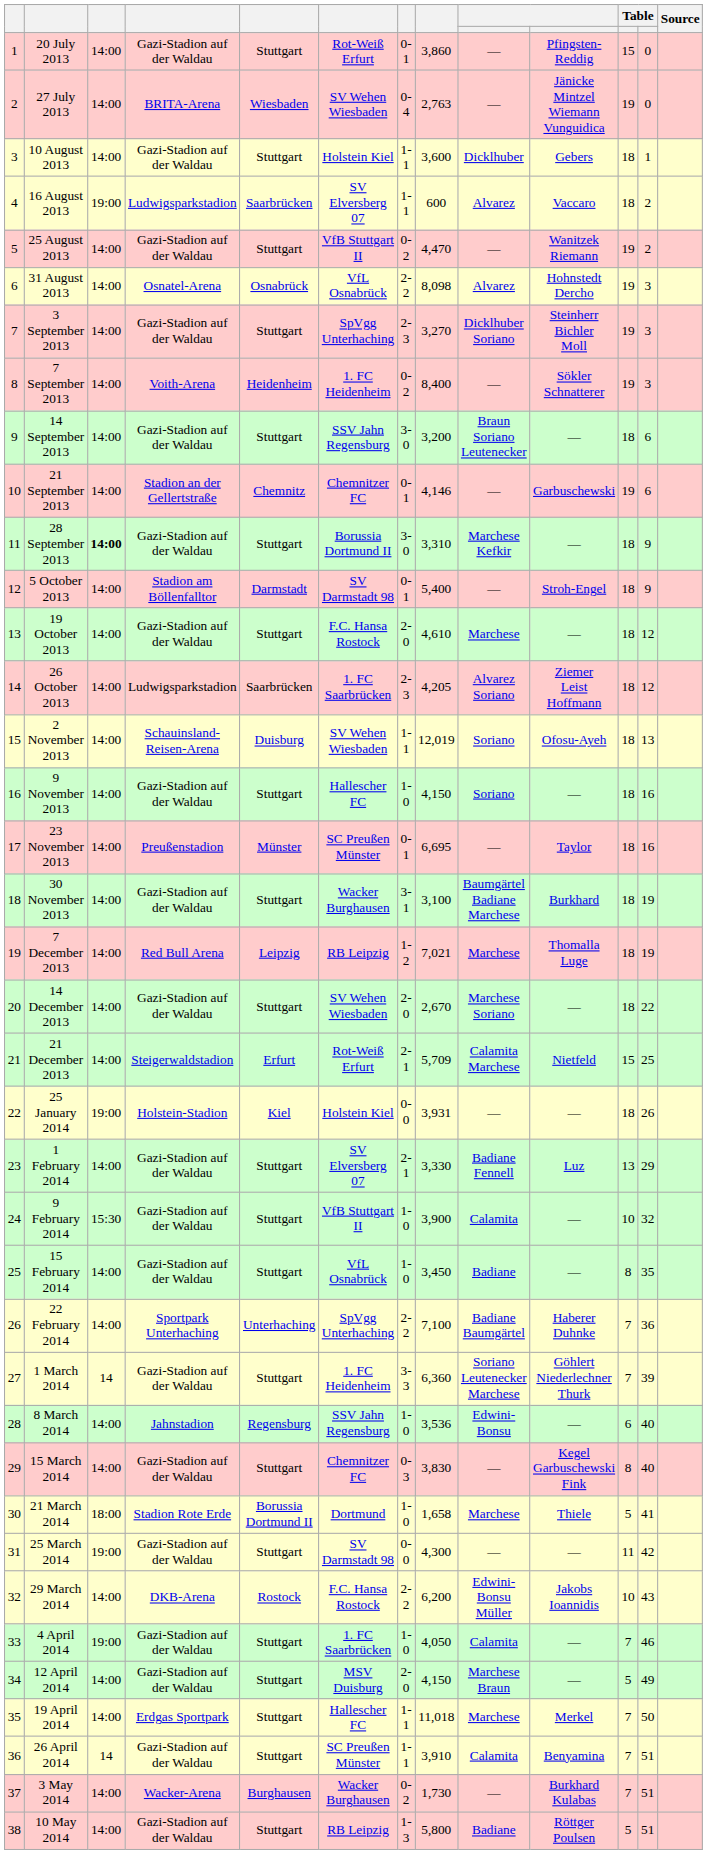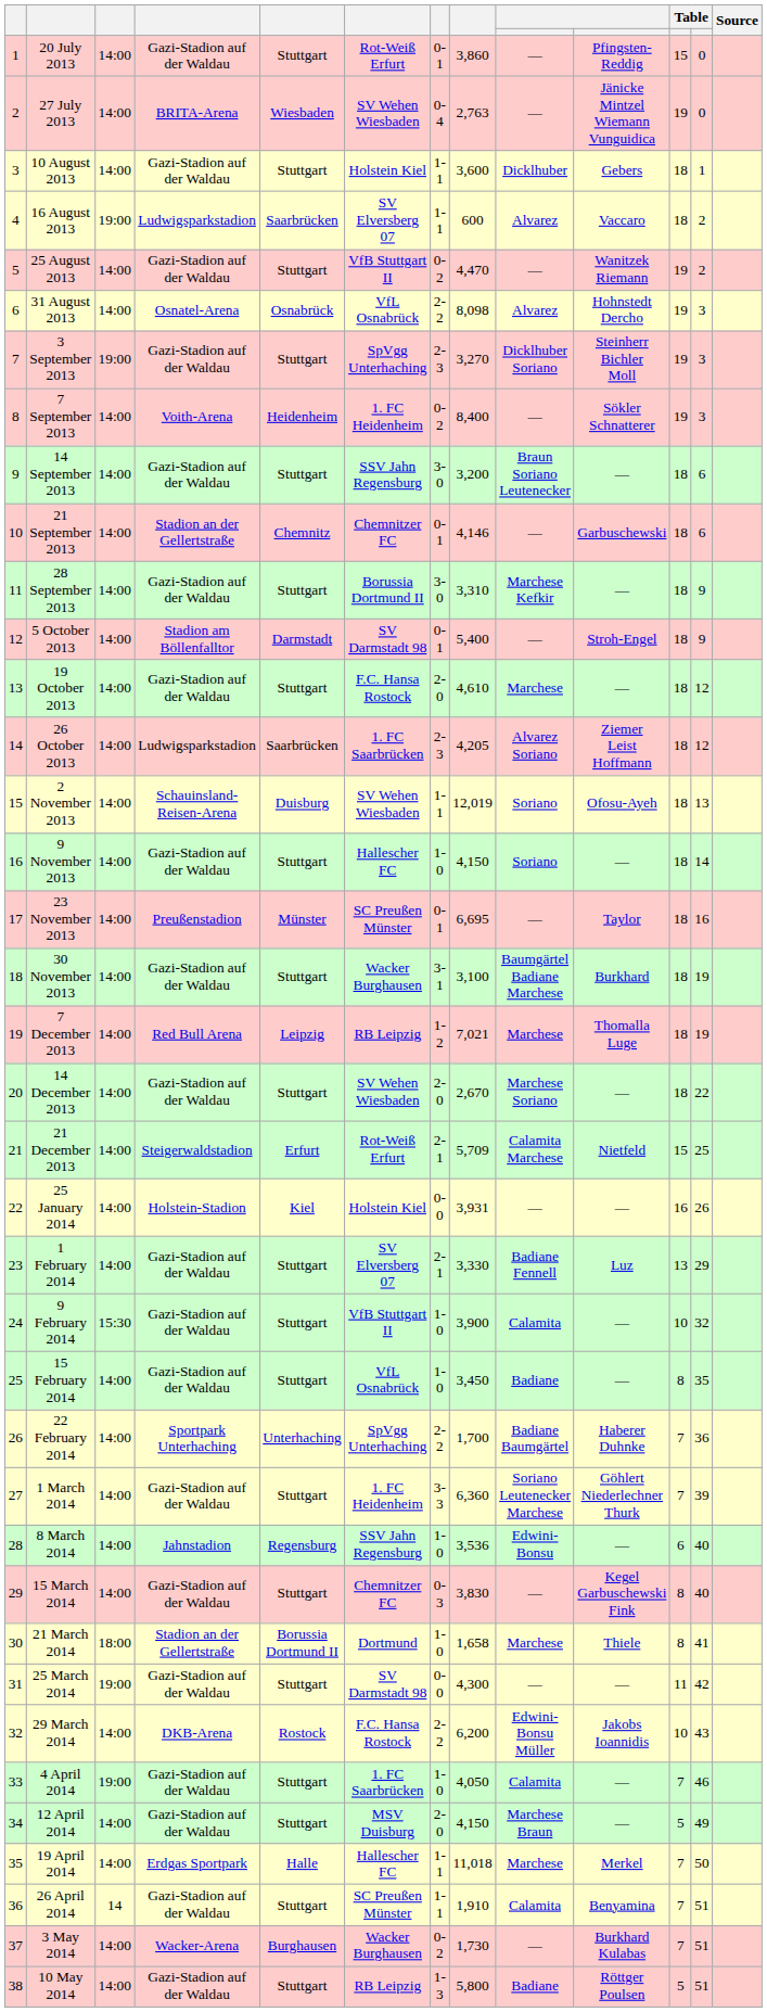3 September 2013 | column 3: 14:00 -> 19:00
21 September 2013 | column 11: 19 -> 18
28 September 2013 | column 3: bold -> normal
9 November 2013 | column 12: 16 -> 14
25 January 2014 | column 3: 19:00 -> 14:00
25 January 2014 | column 11: 18 -> 16
22 February 2014 | column 8: 7,100 -> 1,700
1 March 2014 | column 3: 14 -> 14:00
21 March 2014 | column 4: Stadion Rote Erde -> Stadion an der Gellertstraße
21 March 2014 | column 11: 5 -> 8
19 April 2014 | column 5: Stuttgart -> Halle
26 April 2014 | column 8: 3,910 -> 1,910
